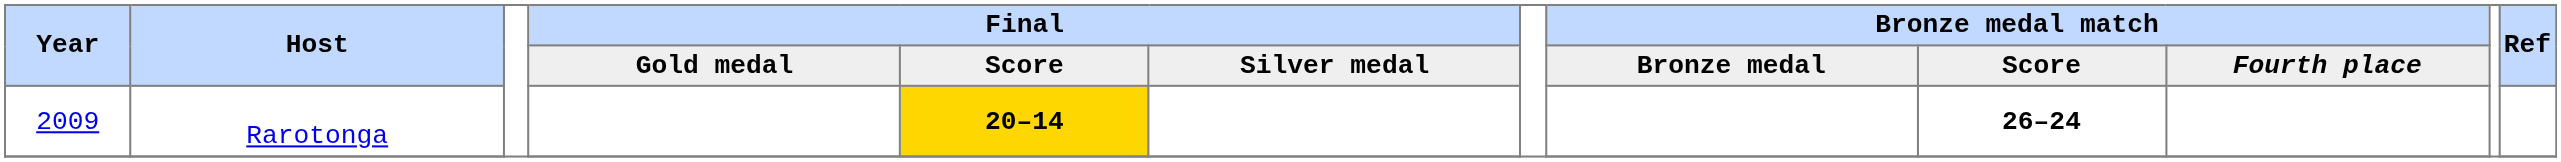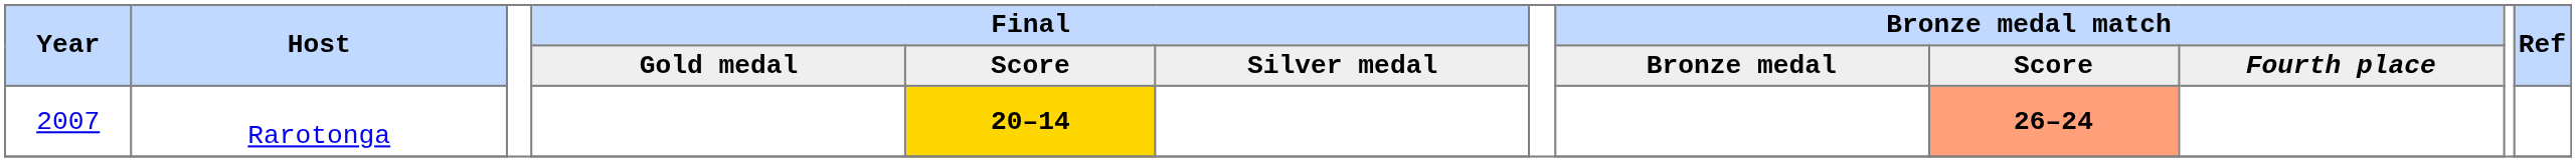Rarotonga | Year: 2009 -> 2007
Rarotonga | Bronze medal match / Score: no background -> lightsalmon background
